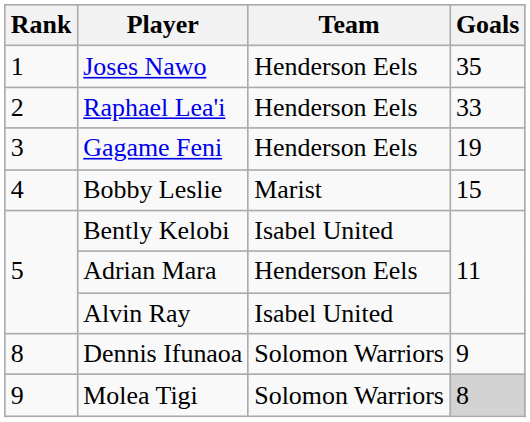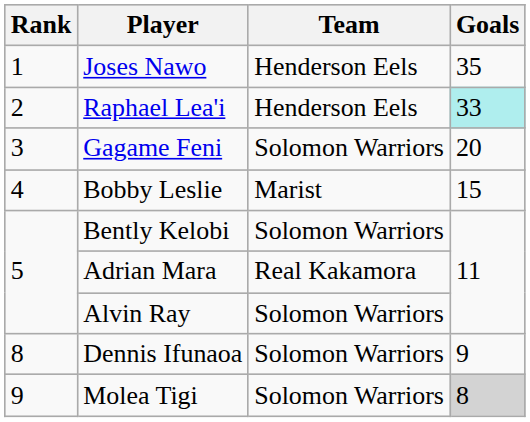Raphael Lea'i | Goals: no background -> paleturquoise background
Gagame Feni | Team: Henderson Eels -> Solomon Warriors
Gagame Feni | Goals: 19 -> 20
Bently Kelobi | Team: Isabel United -> Solomon Warriors
Adrian Mara | Team: Henderson Eels -> Real Kakamora
Alvin Ray | Team: Isabel United -> Solomon Warriors
